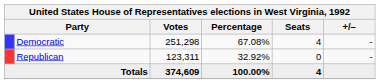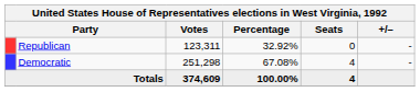rows swapped: Democratic <-> Republican
